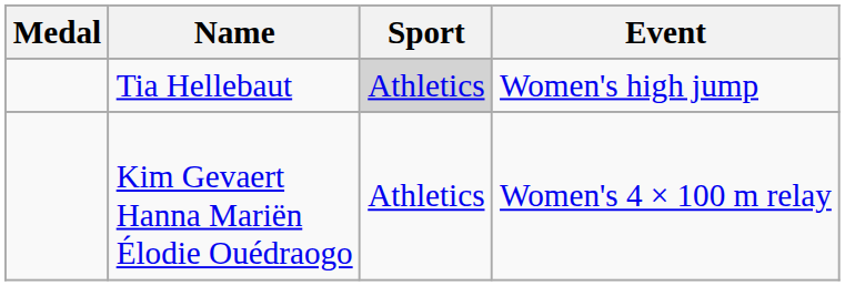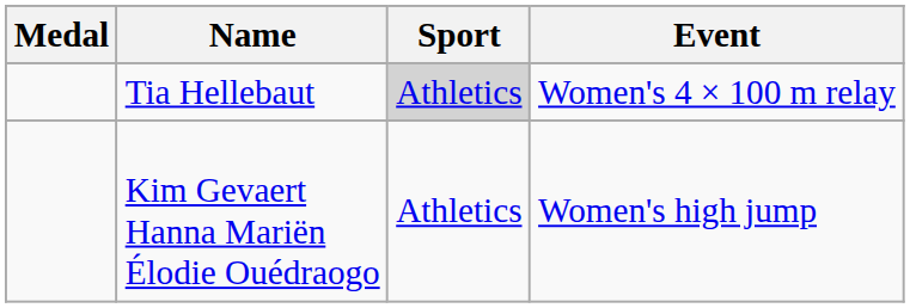Tia Hellebaut | Event: Women's high jump -> Women's 4 × 100 m relay
Kim Gevaert Hanna Mariën Élodie Ouédraogo | Event: Women's 4 × 100 m relay -> Women's high jump
